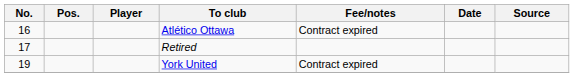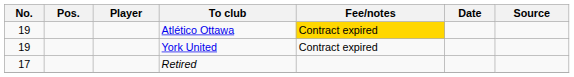Atlético Ottawa | No.: 16 -> 19
Atlético Ottawa | Fee/notes: no background -> gold background
rows swapped: York United <-> Retired
